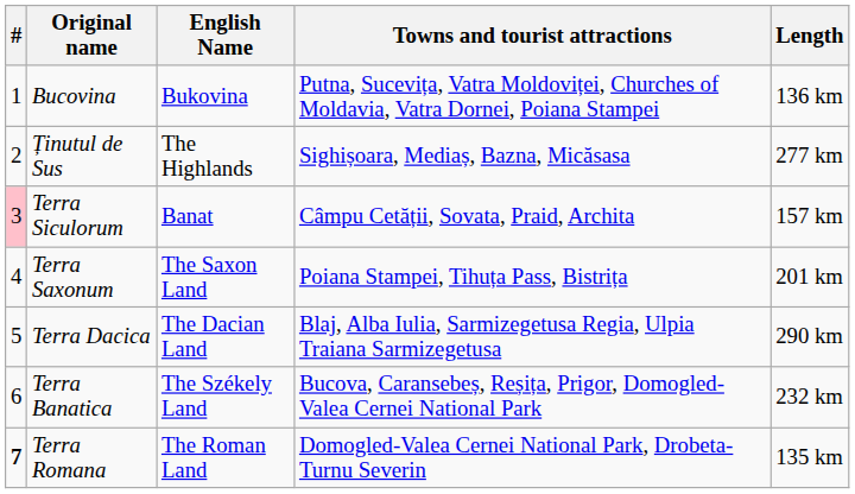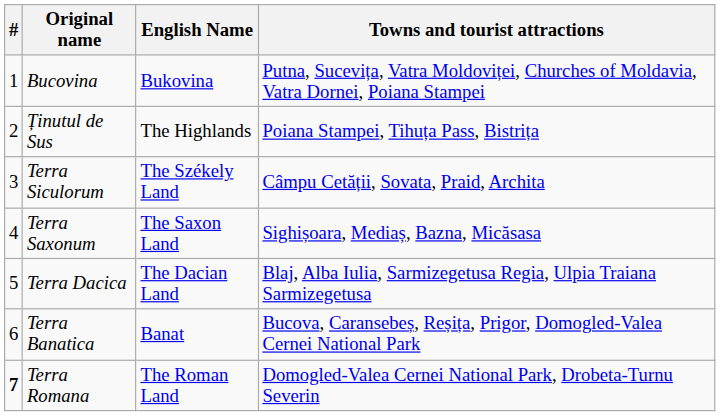- column: Length | 136 km | 277 km | 157 km | 201 km | 290 km | 232 km | 135 km
Ținutul de Sus | Towns and tourist attractions: Sighișoara, Mediaș, Bazna, Micăsasa -> Poiana Stampei, Tihuța Pass, Bistrița
Terra Siculorum | #: pink background -> no background
Terra Siculorum | English Name: Banat -> The Székely Land
Terra Saxonum | Towns and tourist attractions: Poiana Stampei, Tihuța Pass, Bistrița -> Sighișoara, Mediaș, Bazna, Micăsasa
Terra Banatica | English Name: The Székely Land -> Banat
